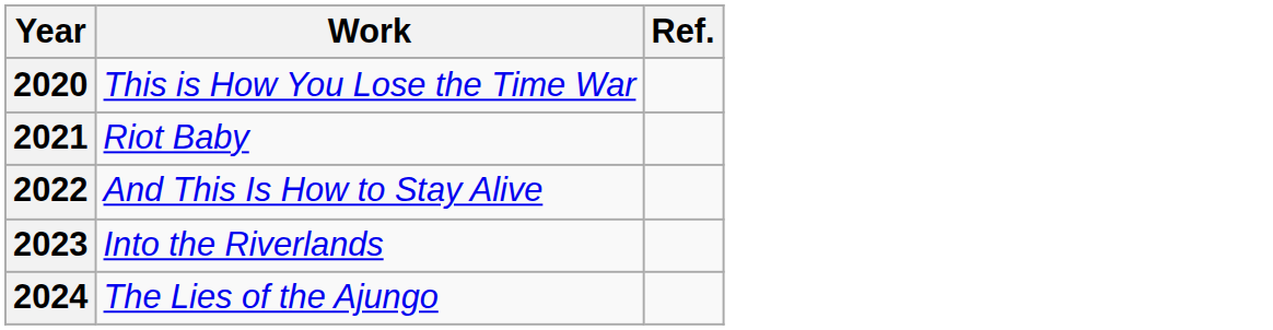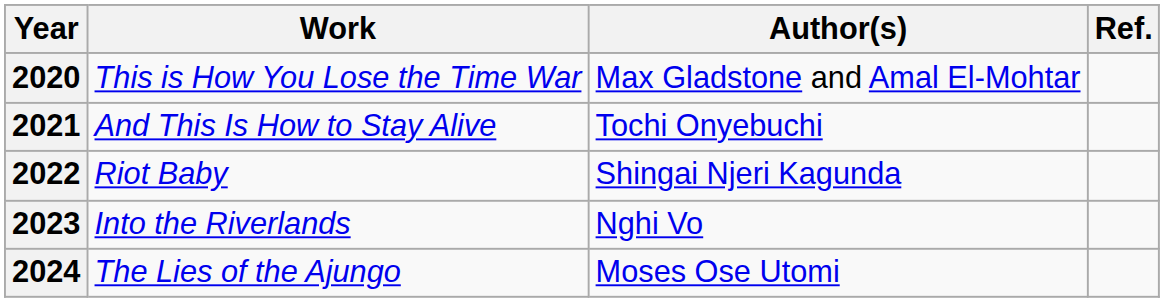+ column: Author(s) | Max Gladstone and Amal El-Mohtar | Tochi Onyebuchi | Shingai Njeri Kagunda | Nghi Vo | Moses Ose Utomi
2021 | Work: Riot Baby -> And This Is How to Stay Alive
2022 | Work: And This Is How to Stay Alive -> Riot Baby
